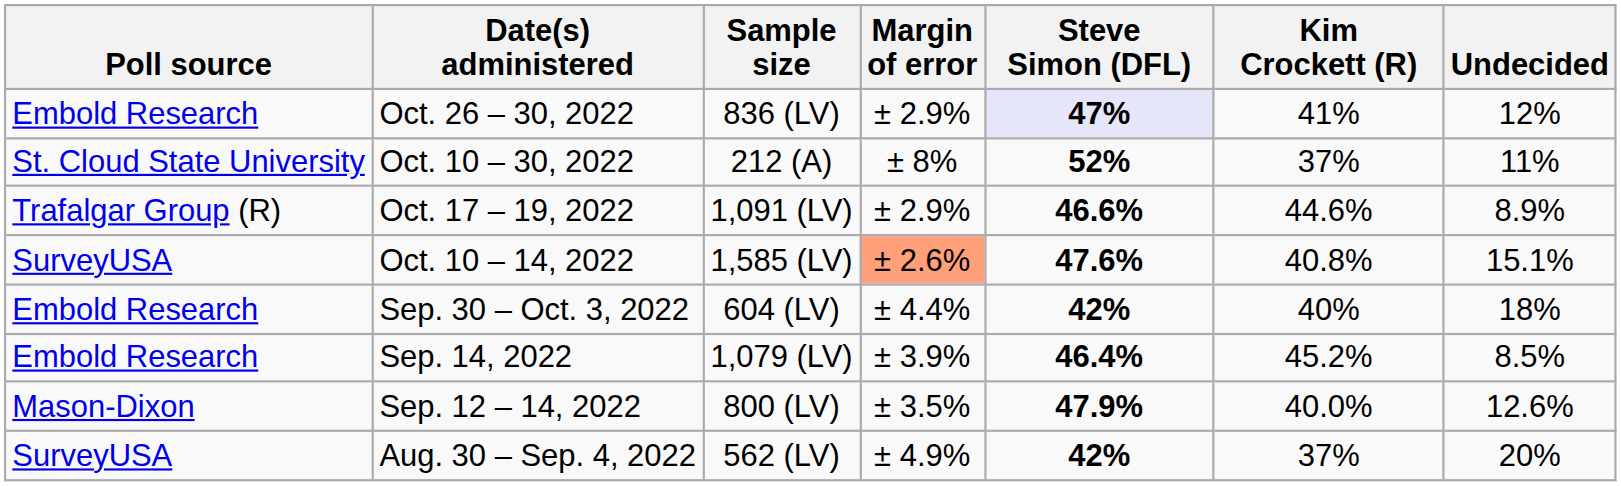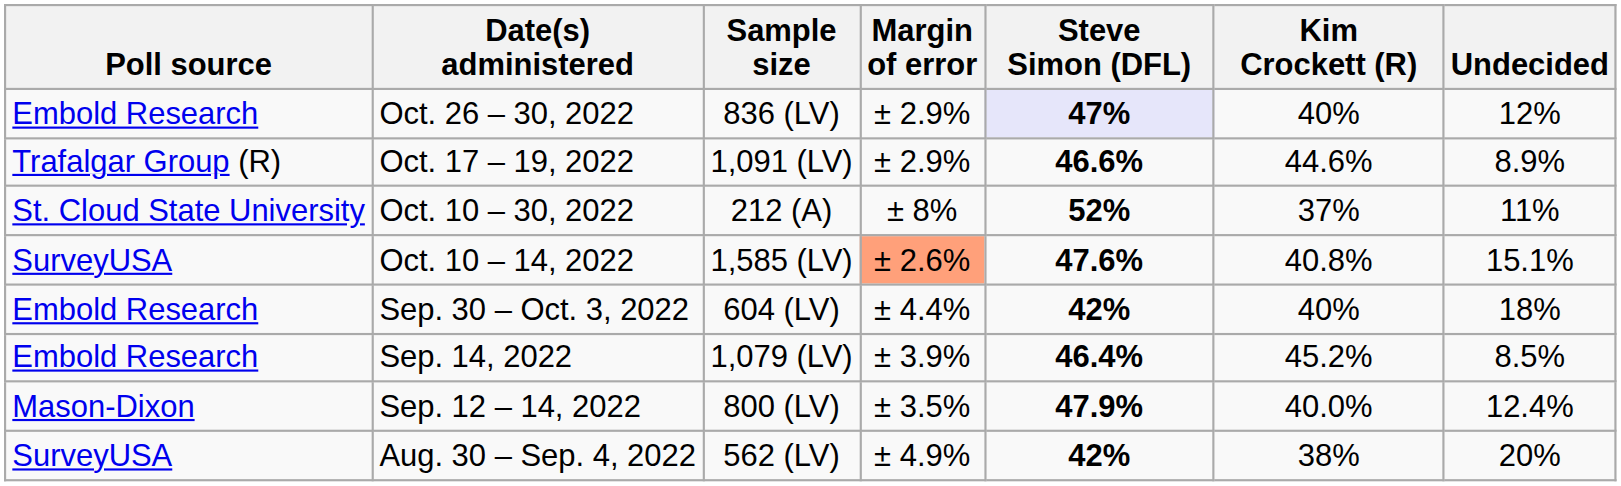Oct. 26 – 30, 2022 | Kim Crockett (R): 41% -> 40%
rows swapped: Oct. 10 – 30, 2022 <-> Oct. 17 – 19, 2022
Sep. 12 – 14, 2022 | Undecided: 12.6% -> 12.4%
Aug. 30 – Sep. 4, 2022 | Kim Crockett (R): 37% -> 38%
